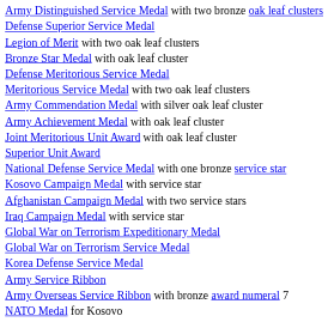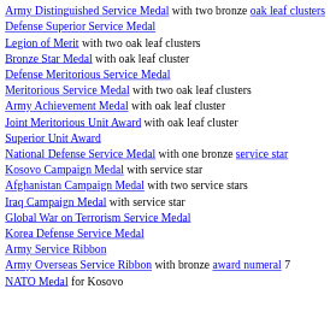- row: Army Commendation Medal with silver oak leaf cluster
- row: Global War on Terrorism Expeditionary Medal
